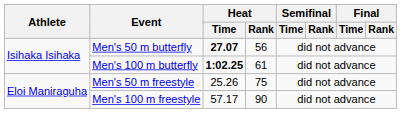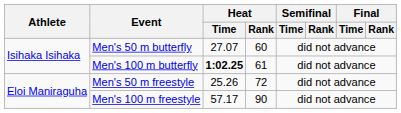Men's 50 m butterfly | Heat / Time: bold -> normal
Men's 50 m butterfly | Heat / Rank: 56 -> 60
Men's 50 m freestyle | Heat / Rank: 75 -> 72
